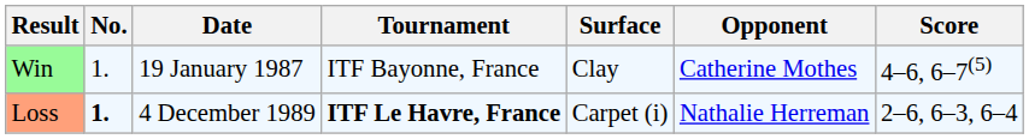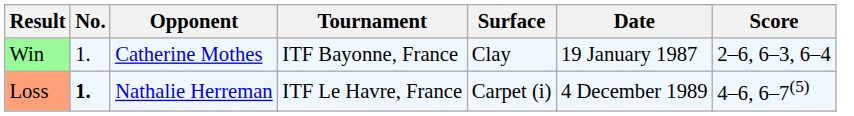columns swapped: Date <-> Opponent
Win | Score: 4–6, 6–7(5) -> 2–6, 6–3, 6–4
Loss | Tournament: bold -> normal
Loss | Score: 2–6, 6–3, 6–4 -> 4–6, 6–7(5)
